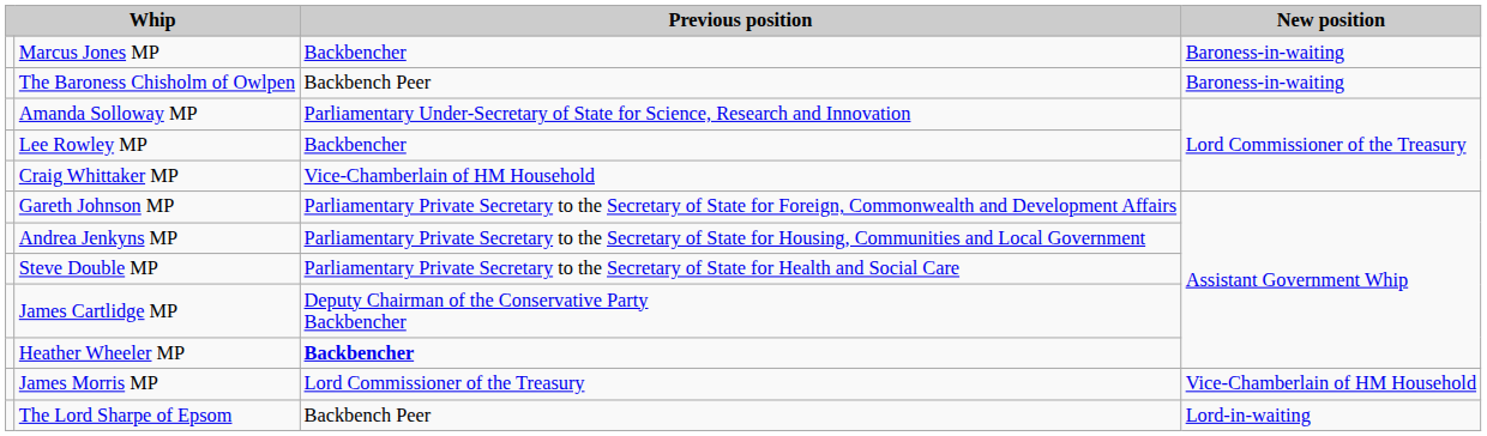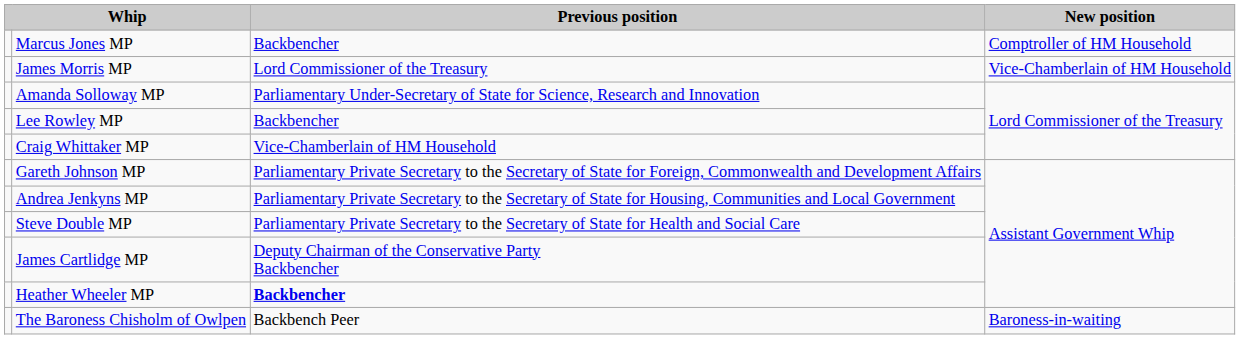Marcus Jones MP | New position: Baroness-in-waiting -> Comptroller of HM Household
rows swapped: James Morris MP <-> The Baroness Chisholm of Owlpen
- row: The Lord Sharpe of Epsom | Backbench Peer | Lord-in-waiting
